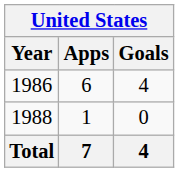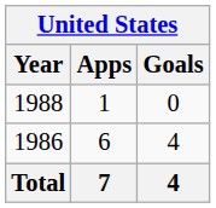rows swapped: 1986 <-> 1988
